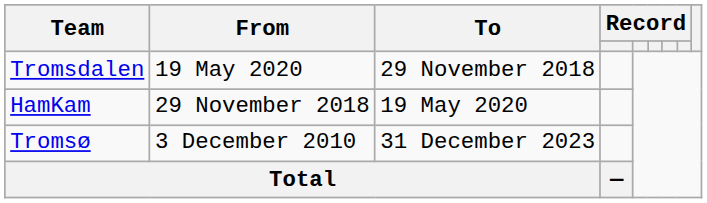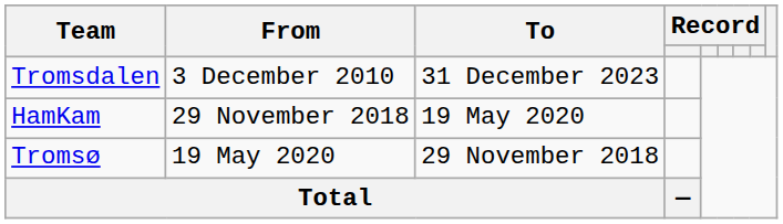Tromsdalen | From: 19 May 2020 -> 3 December 2010
Tromsdalen | To: 29 November 2018 -> 31 December 2023
Tromsø | From: 3 December 2010 -> 19 May 2020
Tromsø | To: 31 December 2023 -> 29 November 2018
